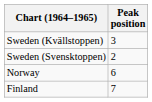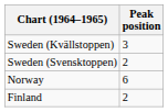Finland | Peak position: 7 -> 2
